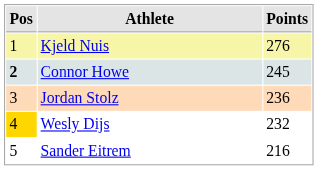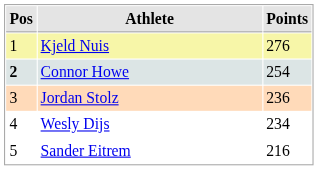Connor Howe | Points: 245 -> 254
Wesly Dijs | Pos: gold background -> no background
Wesly Dijs | Points: 232 -> 234
